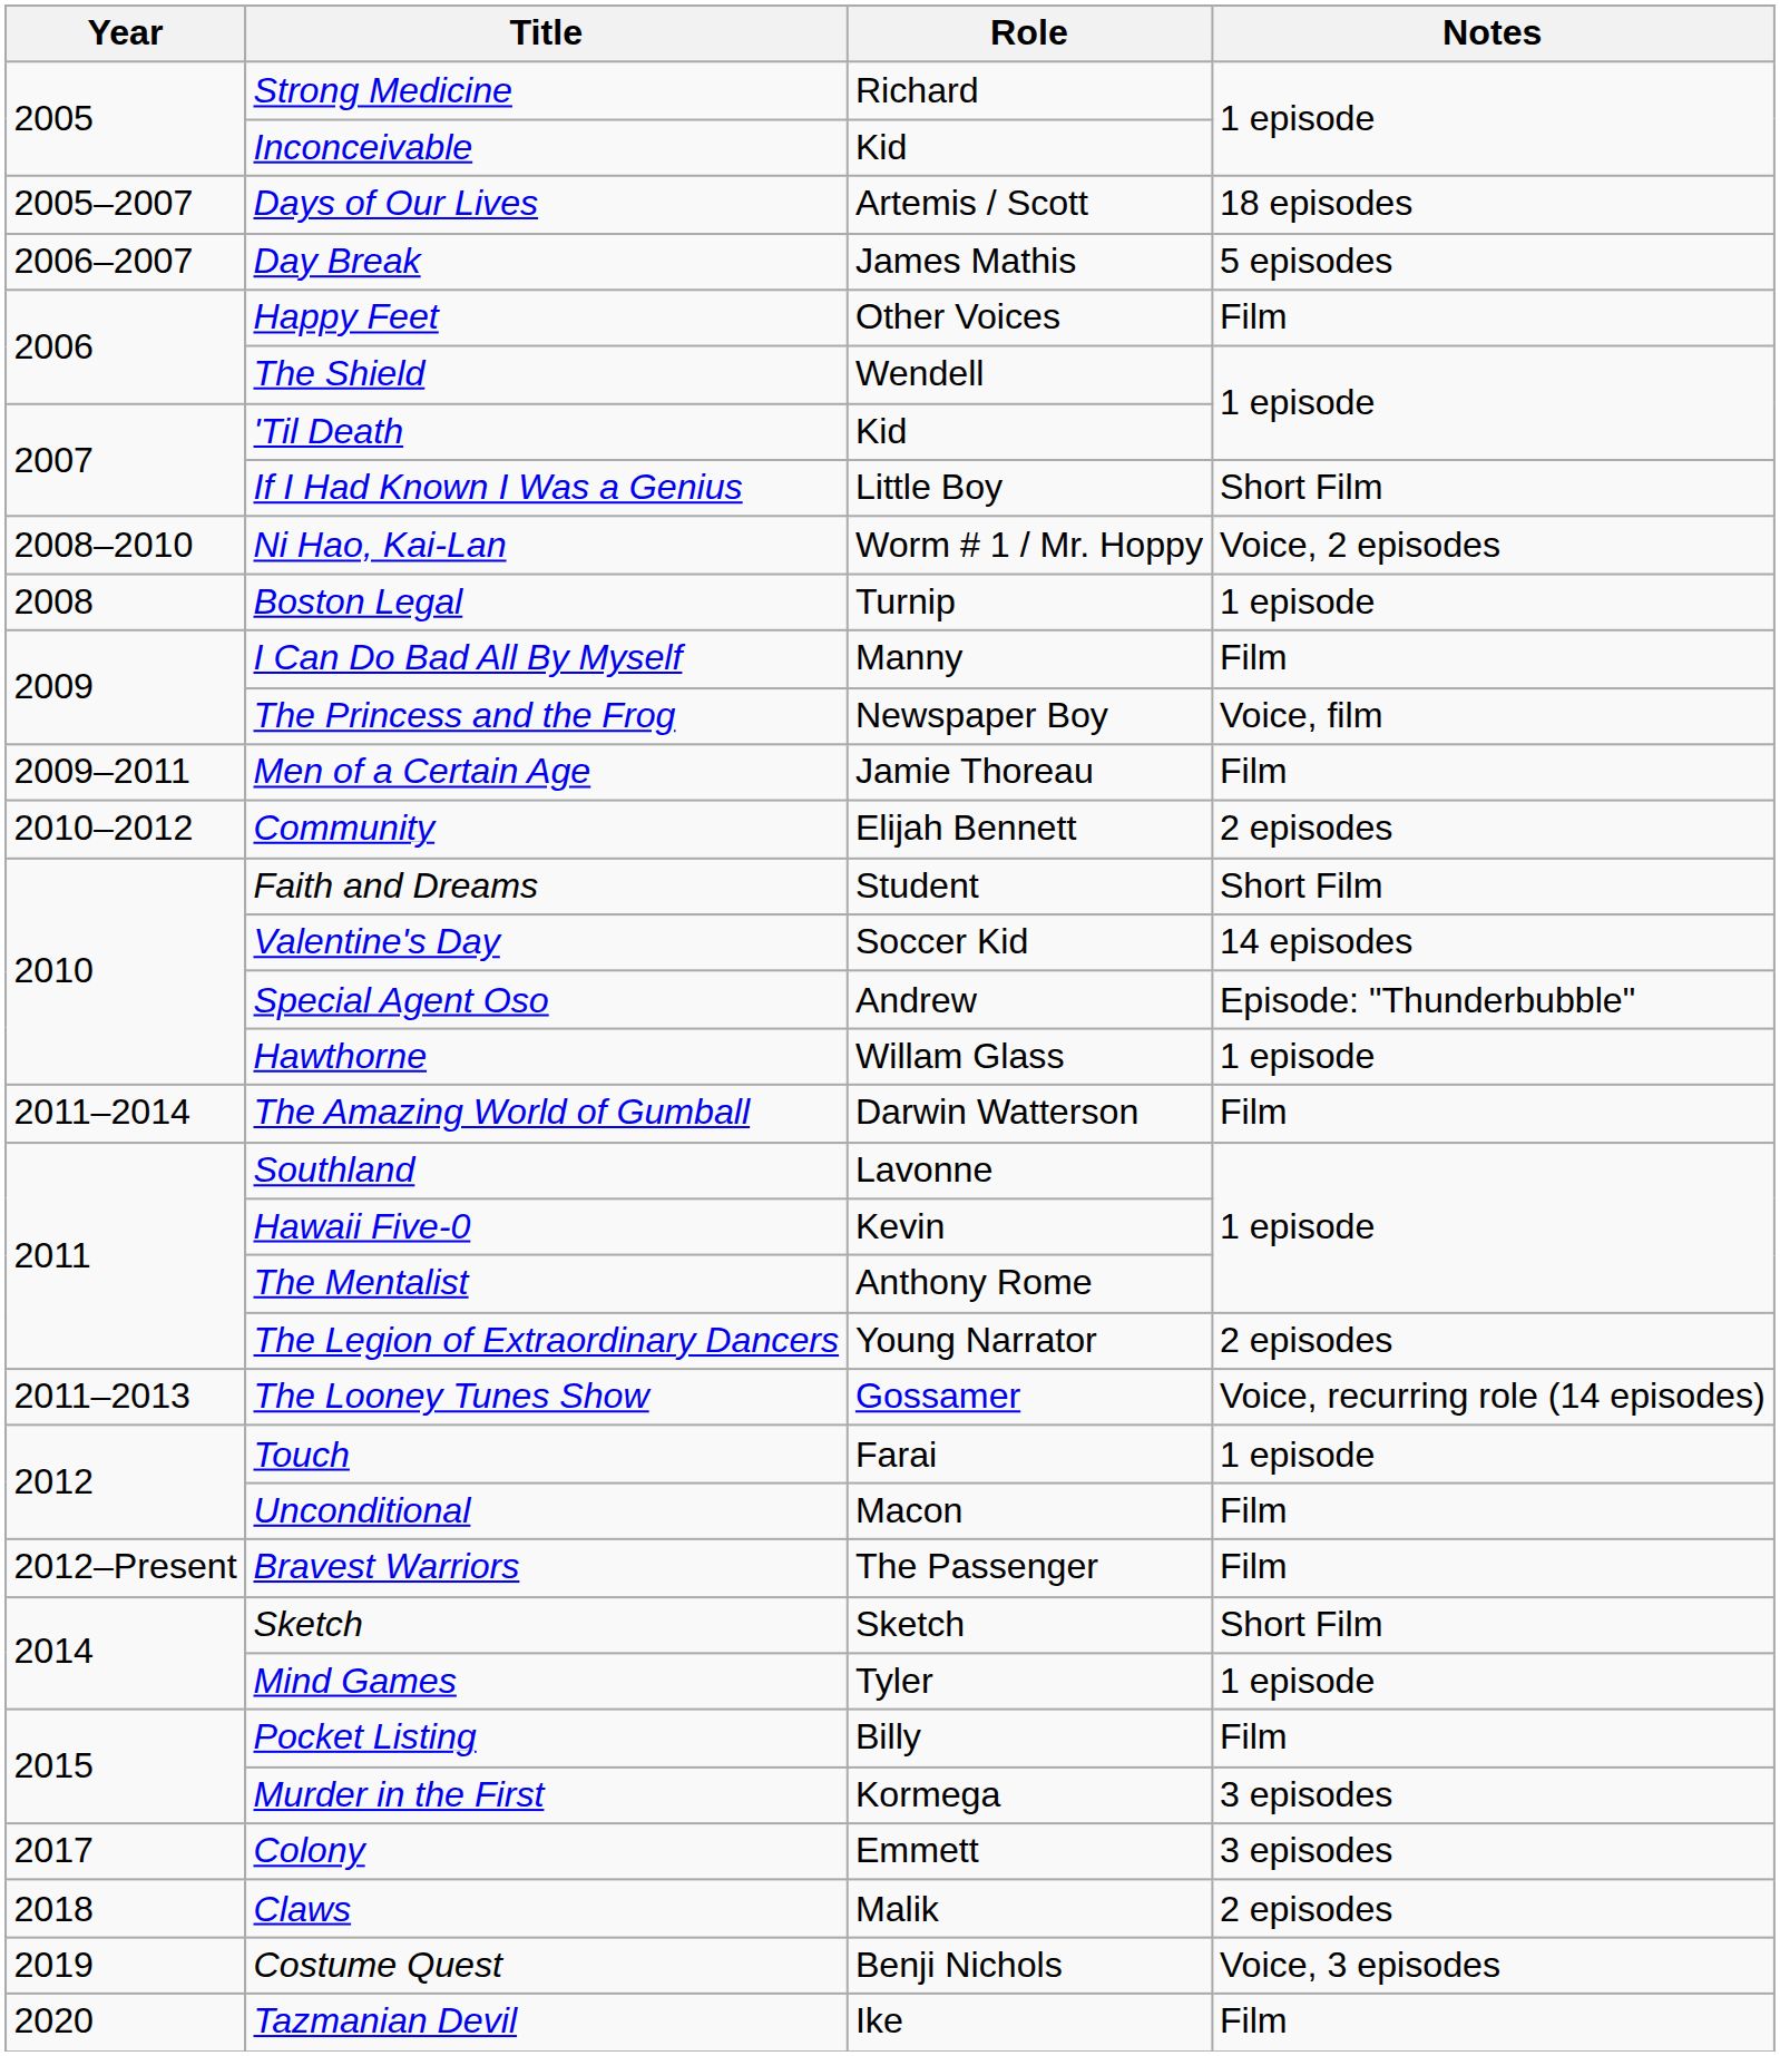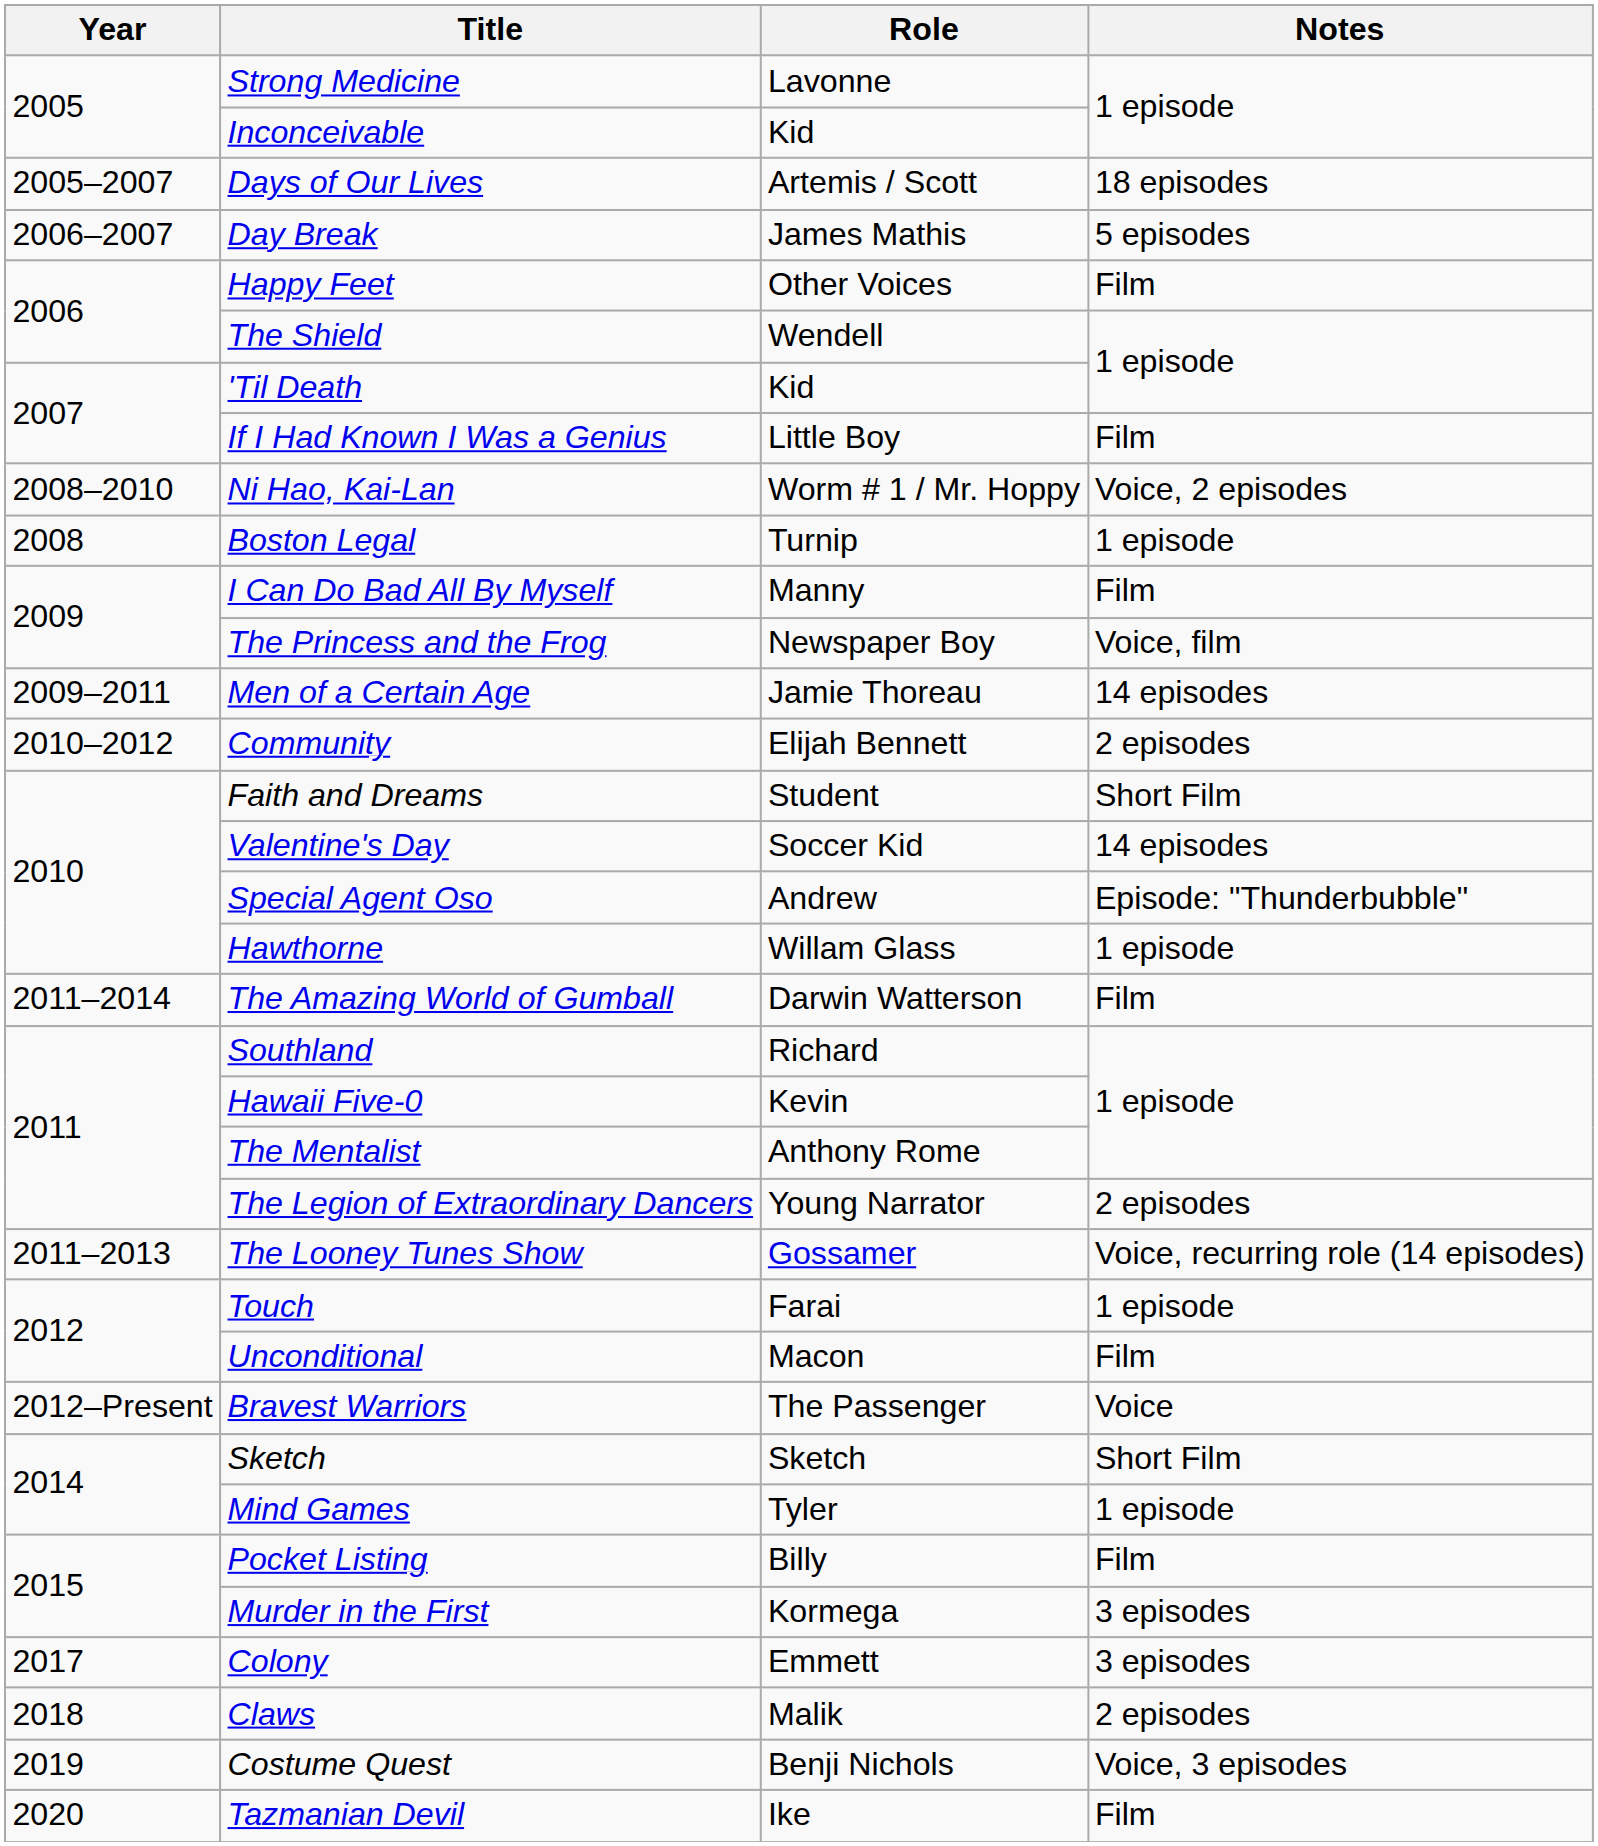Strong Medicine | Role: Richard -> Lavonne
If I Had Known I Was a Genius | Notes: Short Film -> Film
Men of a Certain Age | Notes: Film -> 14 episodes
Southland | Role: Lavonne -> Richard
Bravest Warriors | Notes: Film -> Voice
